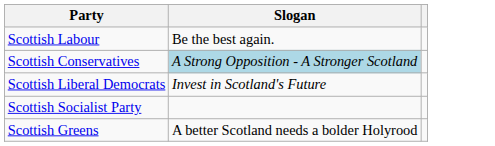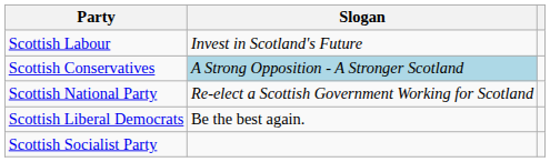Scottish Labour | Slogan: Be the best again. -> Invest in Scotland's Future
+ row: Scottish National Party | Re-elect a Scottish Government Working for Scotland
Scottish Liberal Democrats | Slogan: Invest in Scotland's Future -> Be the best again.
- row: Scottish Greens | A better Scotland needs a bolder Holyrood
